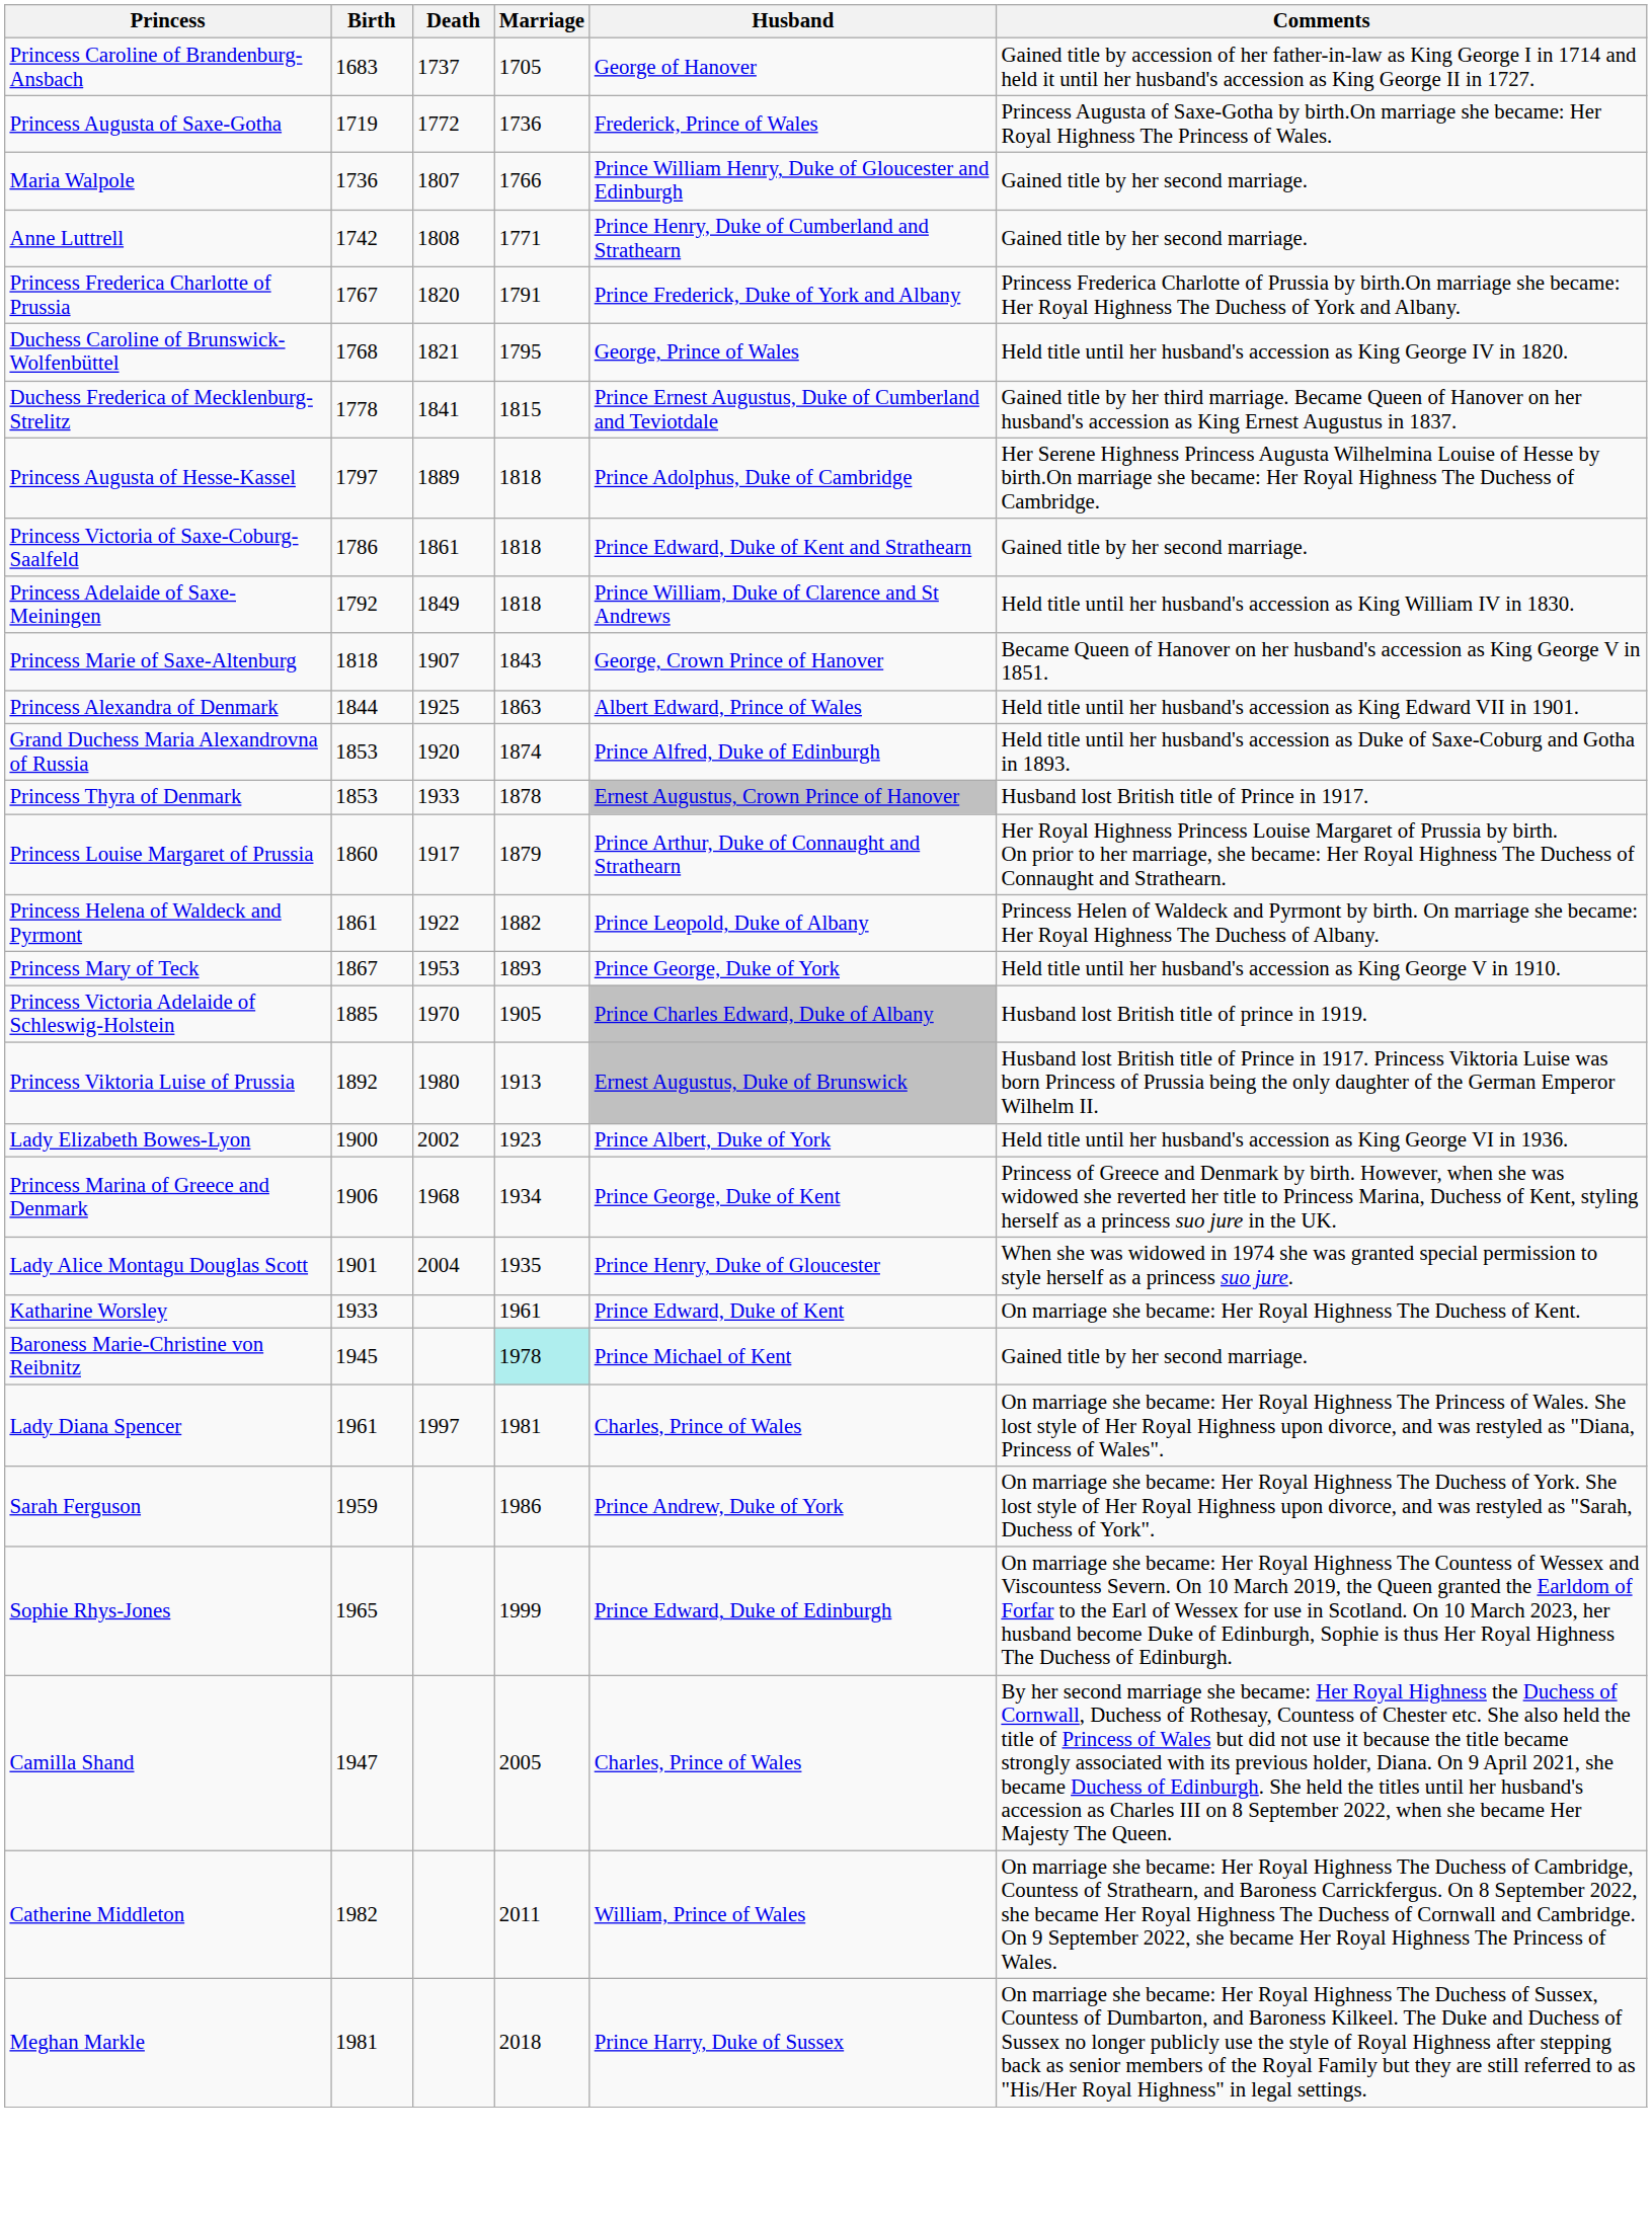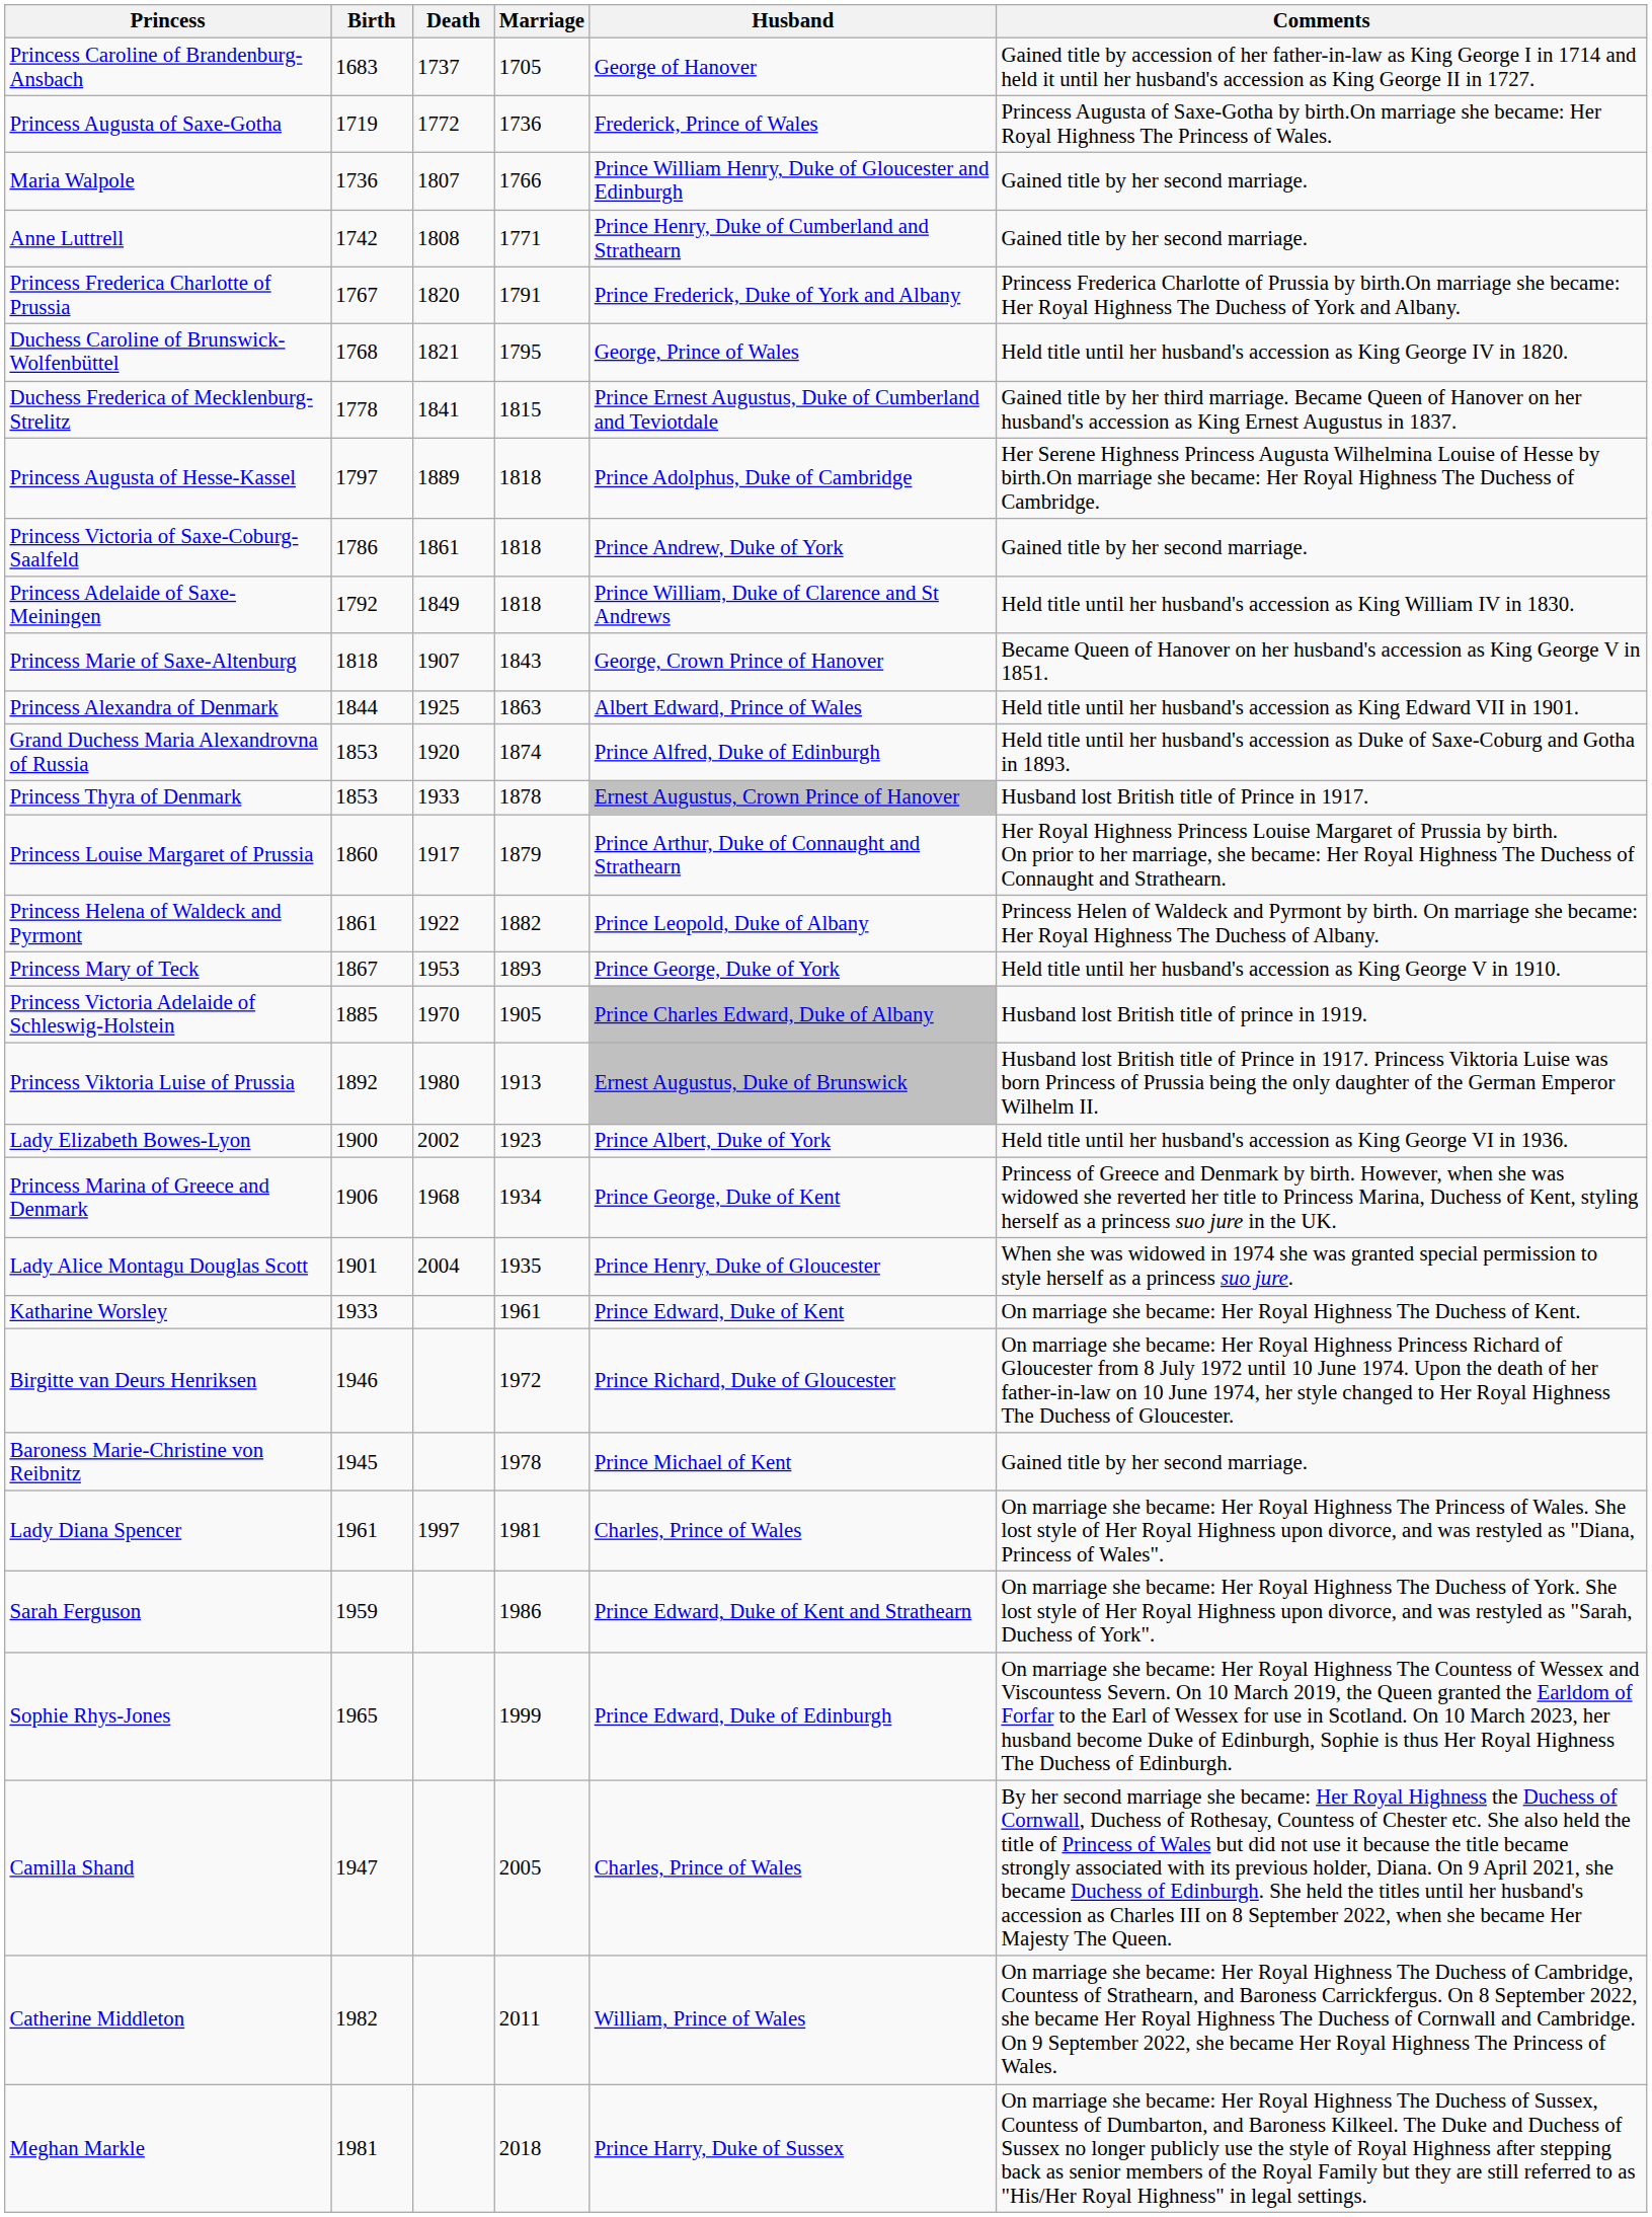Princess Victoria of Saxe-Coburg-Saalfeld | Husband: Prince Edward, Duke of Kent and Strathearn -> Prince Andrew, Duke of York
+ row: Birgitte van Deurs Henriksen | 1946 | 1972 | Prince Richard, Duke of Gloucester | On marriage she became: Her Royal Highness Princess Richard of Gloucester from 8 July 1972 until 10 June 1974. Upon the death of her father-in-law on 10 June 1974, her style changed to Her Royal Highness The Duchess of Gloucester.
Baroness Marie-Christine von Reibnitz | Marriage: paleturquoise background -> no background
Sarah Ferguson | Husband: Prince Andrew, Duke of York -> Prince Edward, Duke of Kent and Strathearn
